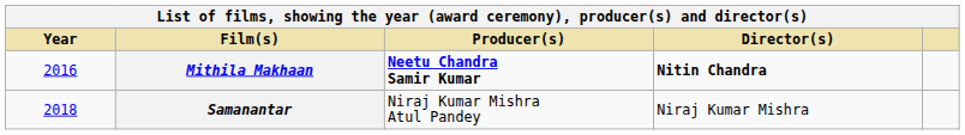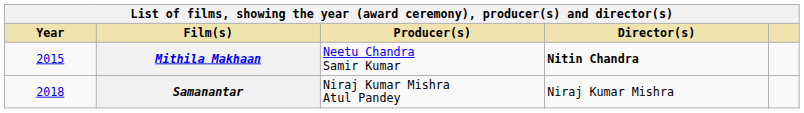Mithila Makhaan | Year: 2016 -> 2015
Mithila Makhaan | Producer(s): bold -> normal
